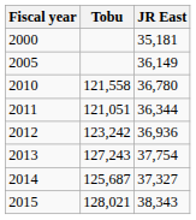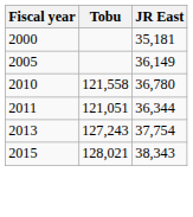- row: 2012 | 123,242 | 36,936
- row: 2014 | 125,687 | 37,327
